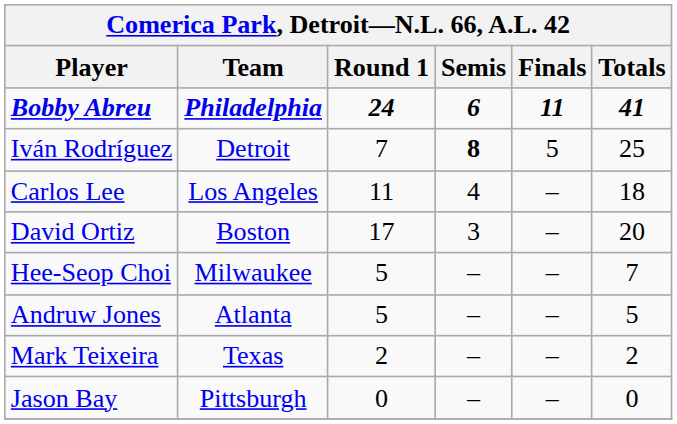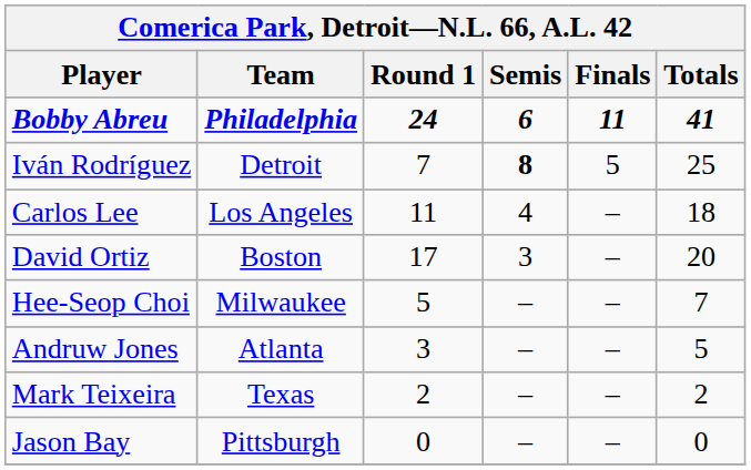Andruw Jones | Round 1: 5 -> 3
